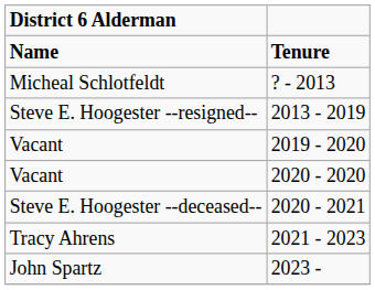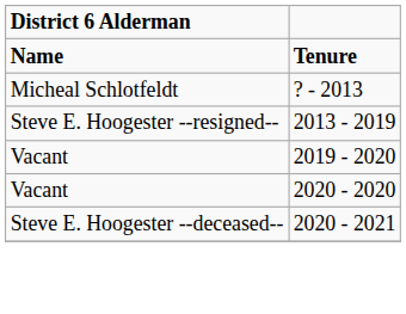- row: Tracy Ahrens | 2021 - 2023
- row: John Spartz | 2023 -
